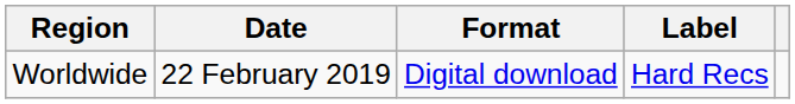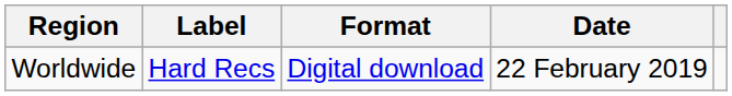columns swapped: Date <-> Label
